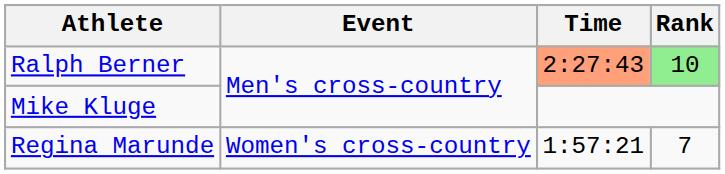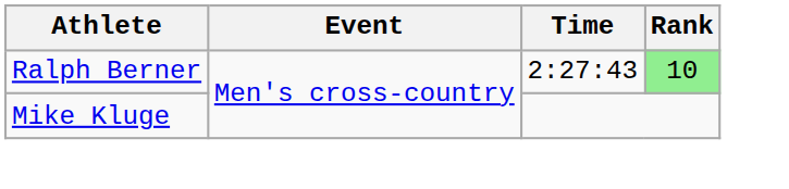Ralph Berner | Time: lightsalmon background -> no background
- row: Regina Marunde | Women's cross-country | 1:57:21 | 7
